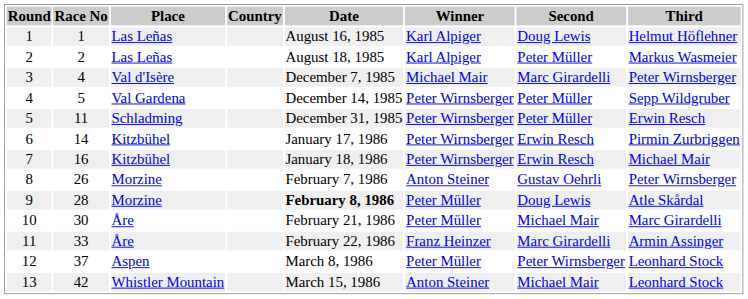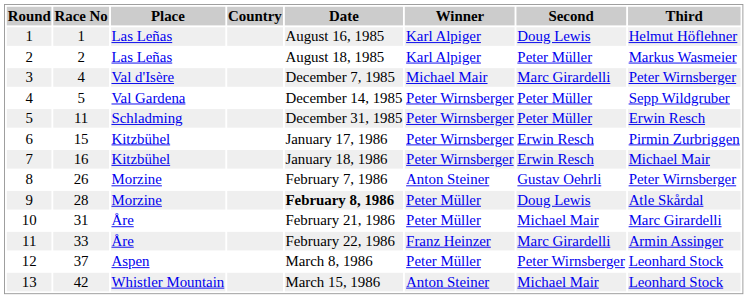6 | Race No: 14 -> 15
10 | Race No: 30 -> 31
